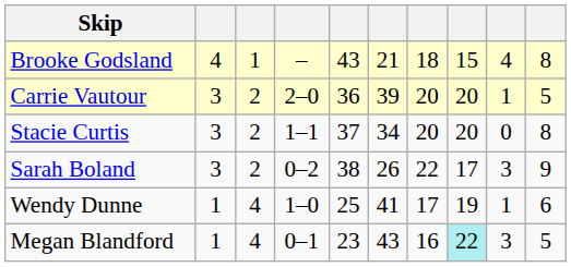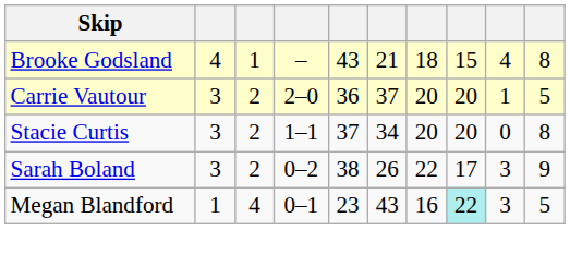Carrie Vautour | column 6: 39 -> 37
- row: Wendy Dunne | 1 | 4 | 1–0 | 25 | 41 | 17 | 19 | 1 | 6
